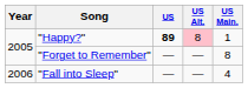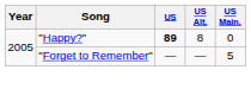"Happy?" | US Alt.: pink background -> no background
"Happy?" | US Main.: 1 -> 0
"Forget to Remember" | US Main.: 8 -> 5
- row: 2006 | "Fall into Sleep" | — | — | 4
